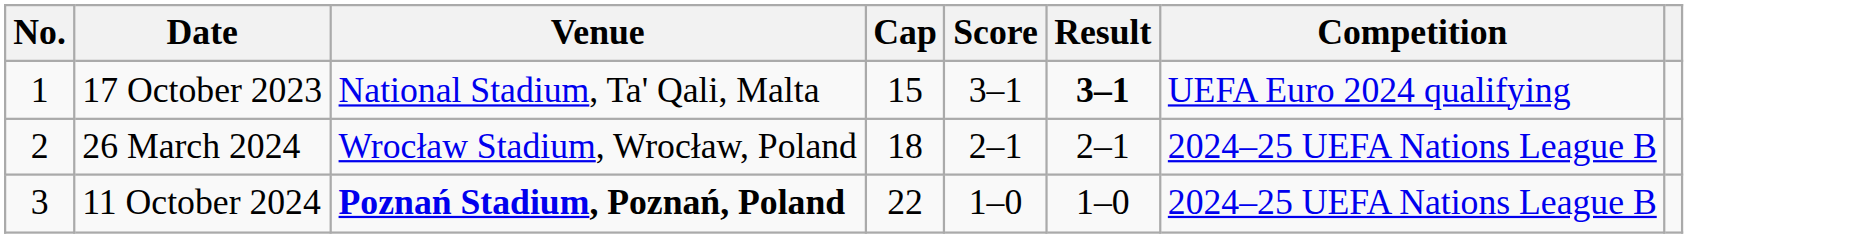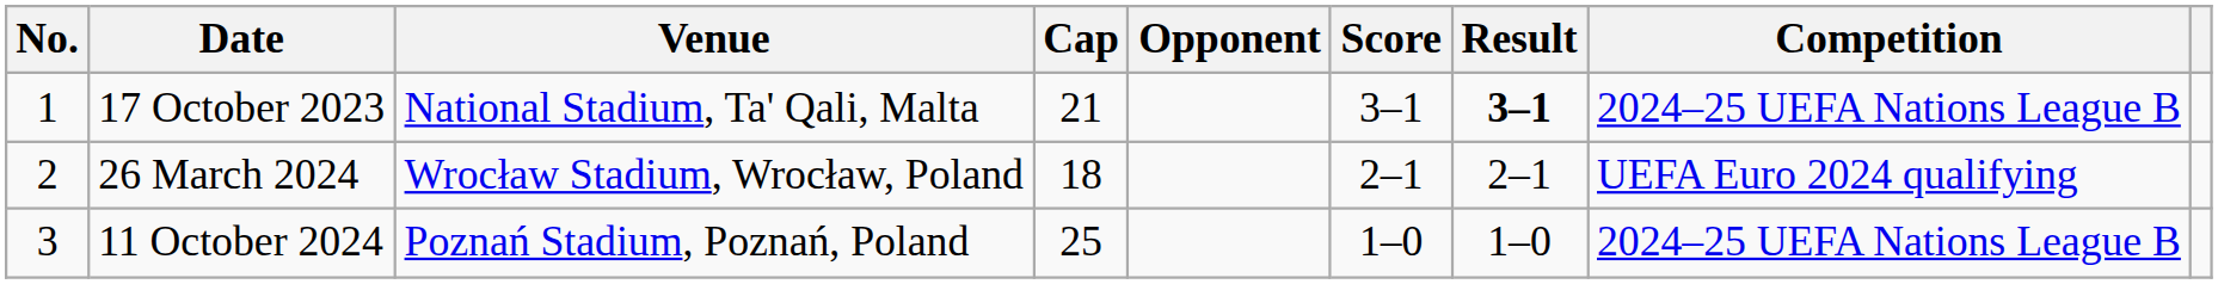+ column: Opponent
17 October 2023 | Cap: 15 -> 21
17 October 2023 | Competition: UEFA Euro 2024 qualifying -> 2024–25 UEFA Nations League B
26 March 2024 | Competition: 2024–25 UEFA Nations League B -> UEFA Euro 2024 qualifying
11 October 2024 | Venue: bold -> normal
11 October 2024 | Cap: 22 -> 25
